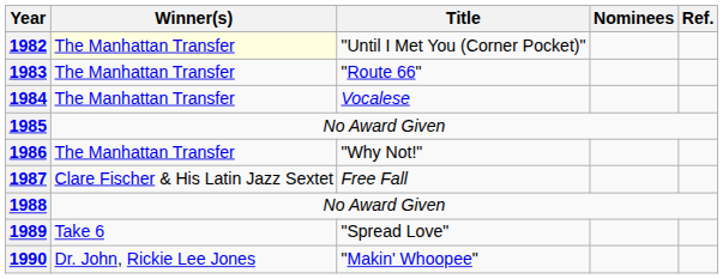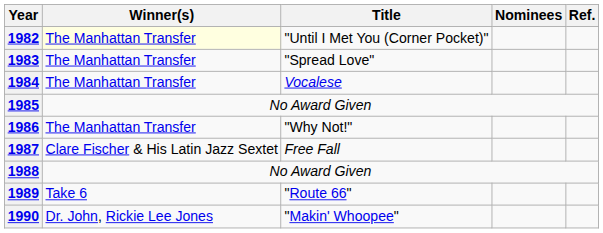1983 | Title: "Route 66" -> "Spread Love"
1989 | Title: "Spread Love" -> "Route 66"
